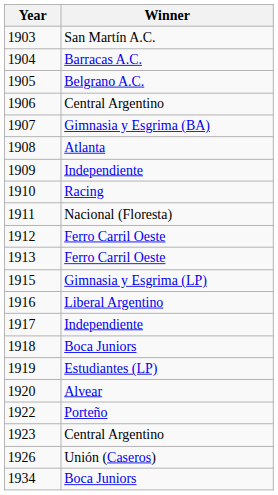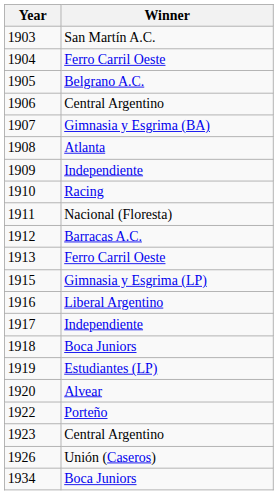1904 | Winner: Barracas A.C. -> Ferro Carril Oeste
1912 | Winner: Ferro Carril Oeste -> Barracas A.C.
